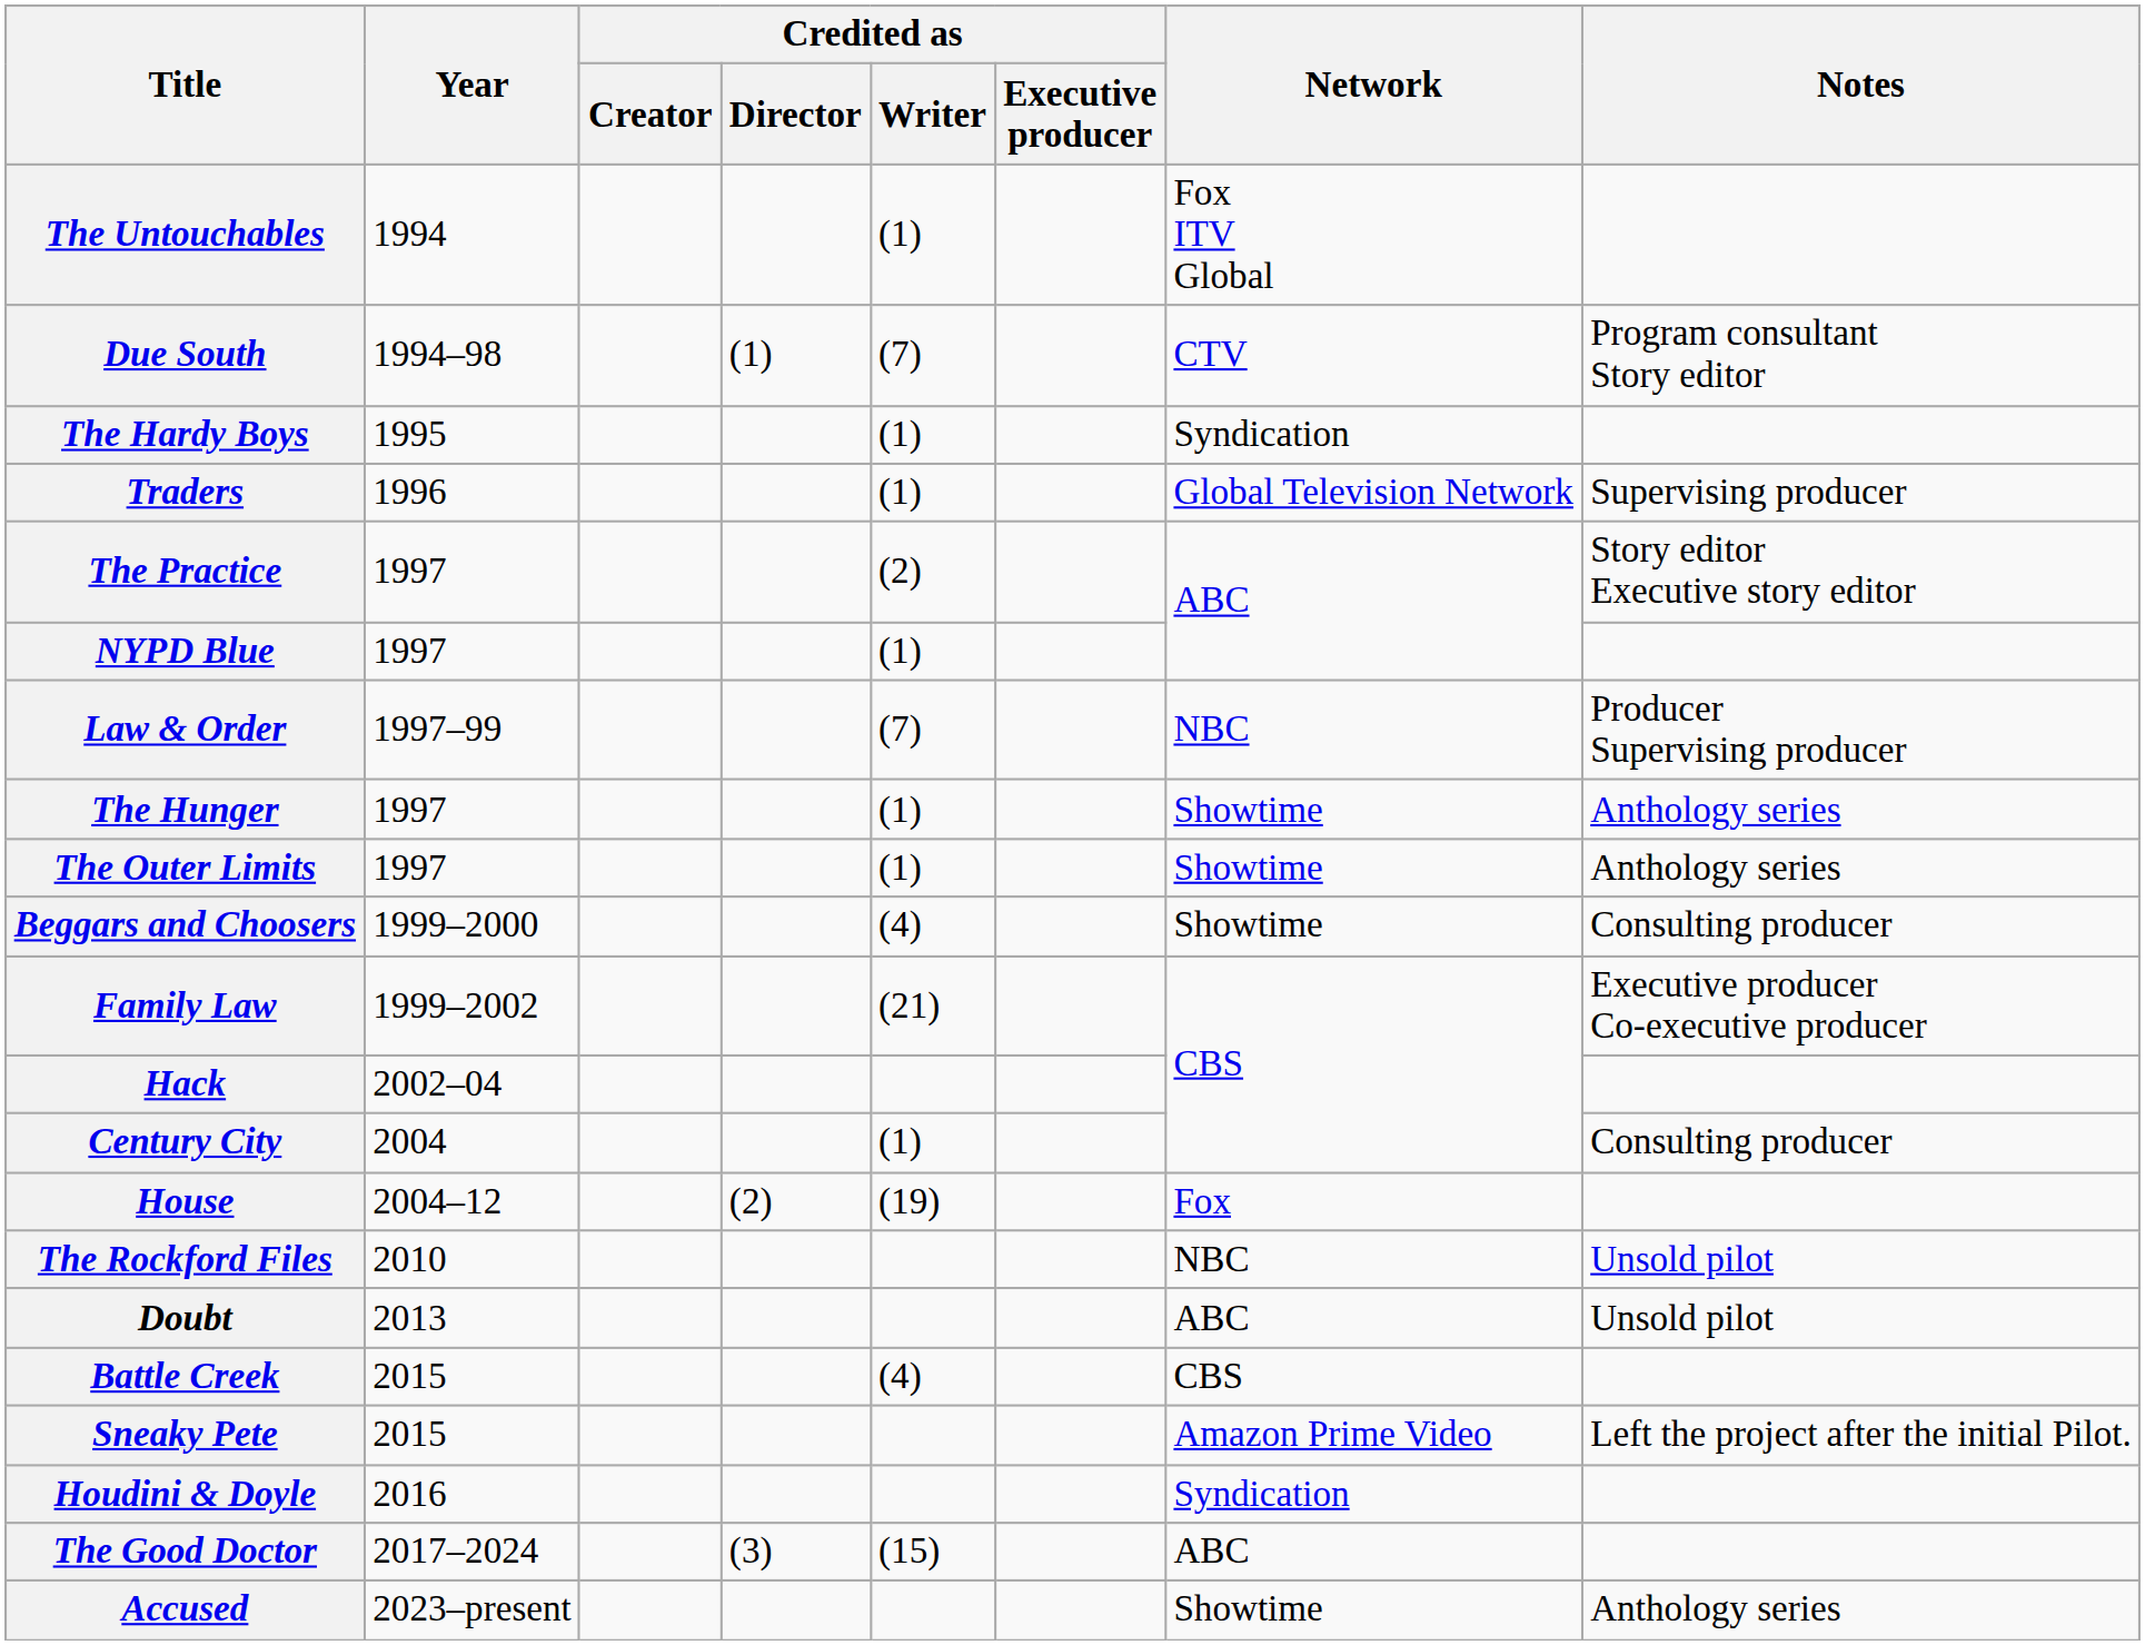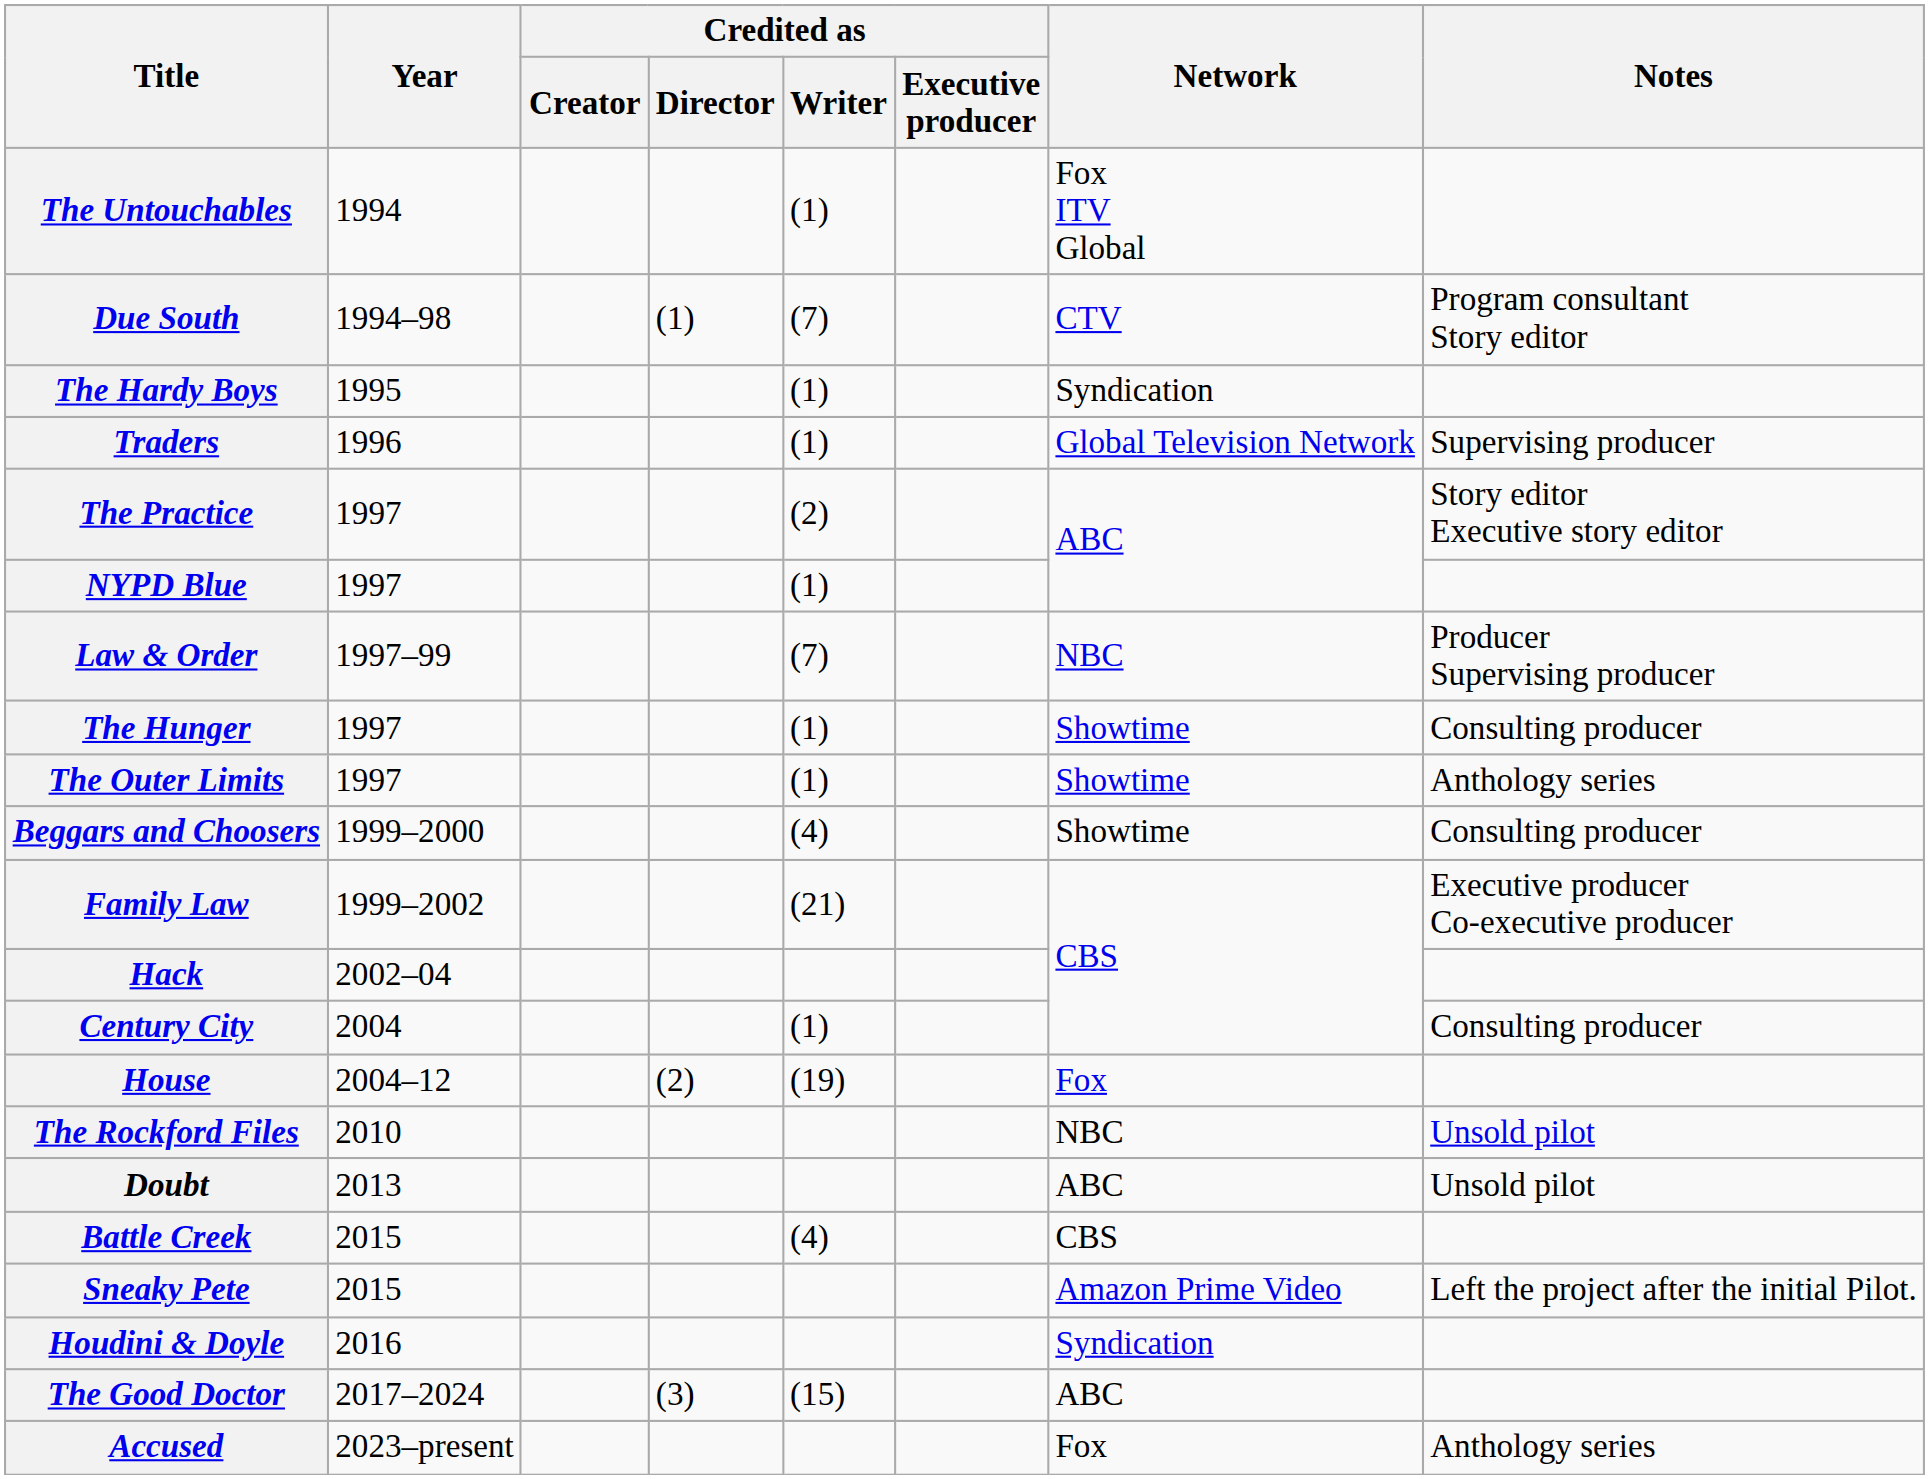The Hunger | Notes: Anthology series -> Consulting producer
Accused | Network: Showtime -> Fox
